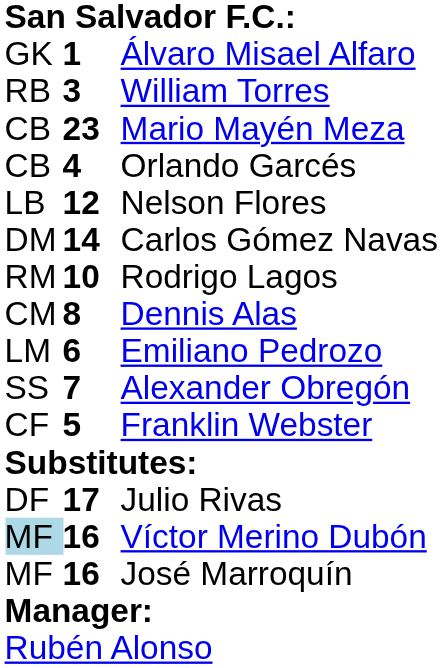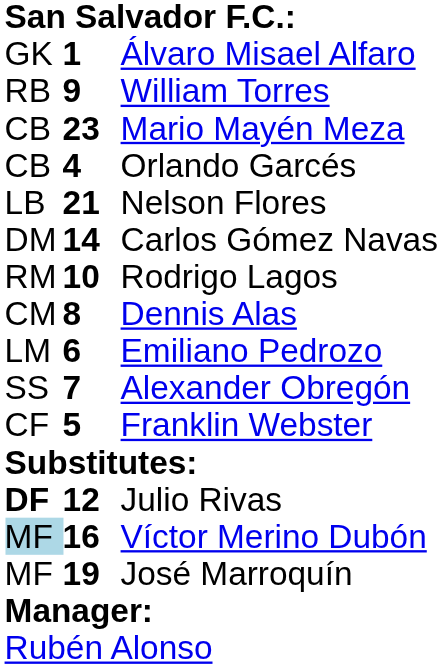William Torres | column 2: 3 -> 9
Nelson Flores | column 2: 12 -> 21
Julio Rivas | column 1: normal -> bold
Julio Rivas | column 2: 17 -> 12
José Marroquín | column 2: 16 -> 19
